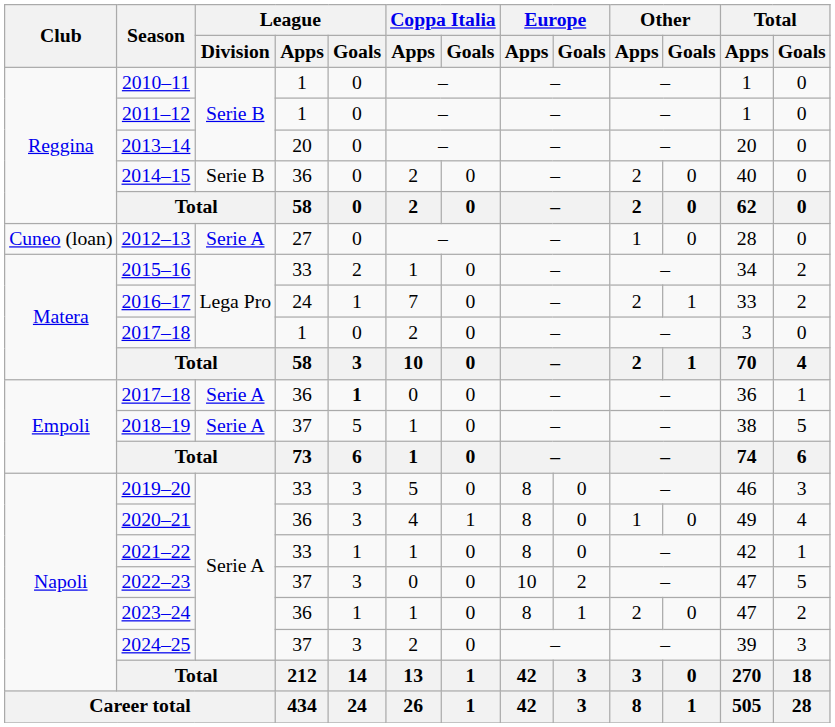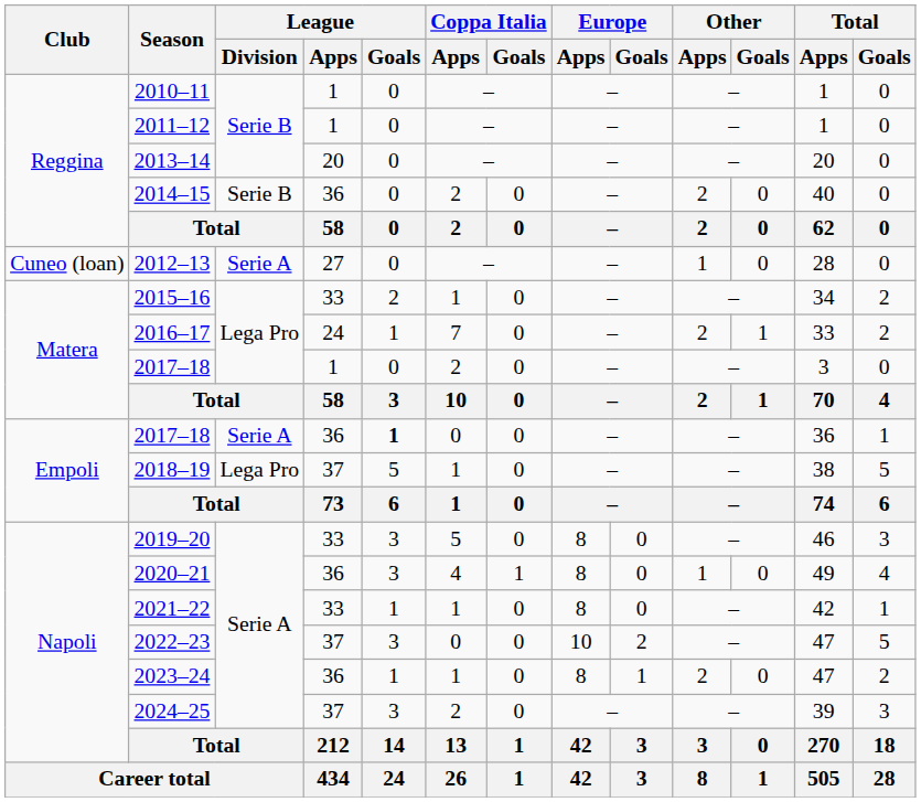2018–19 | League / Division: Serie A -> Lega Pro
